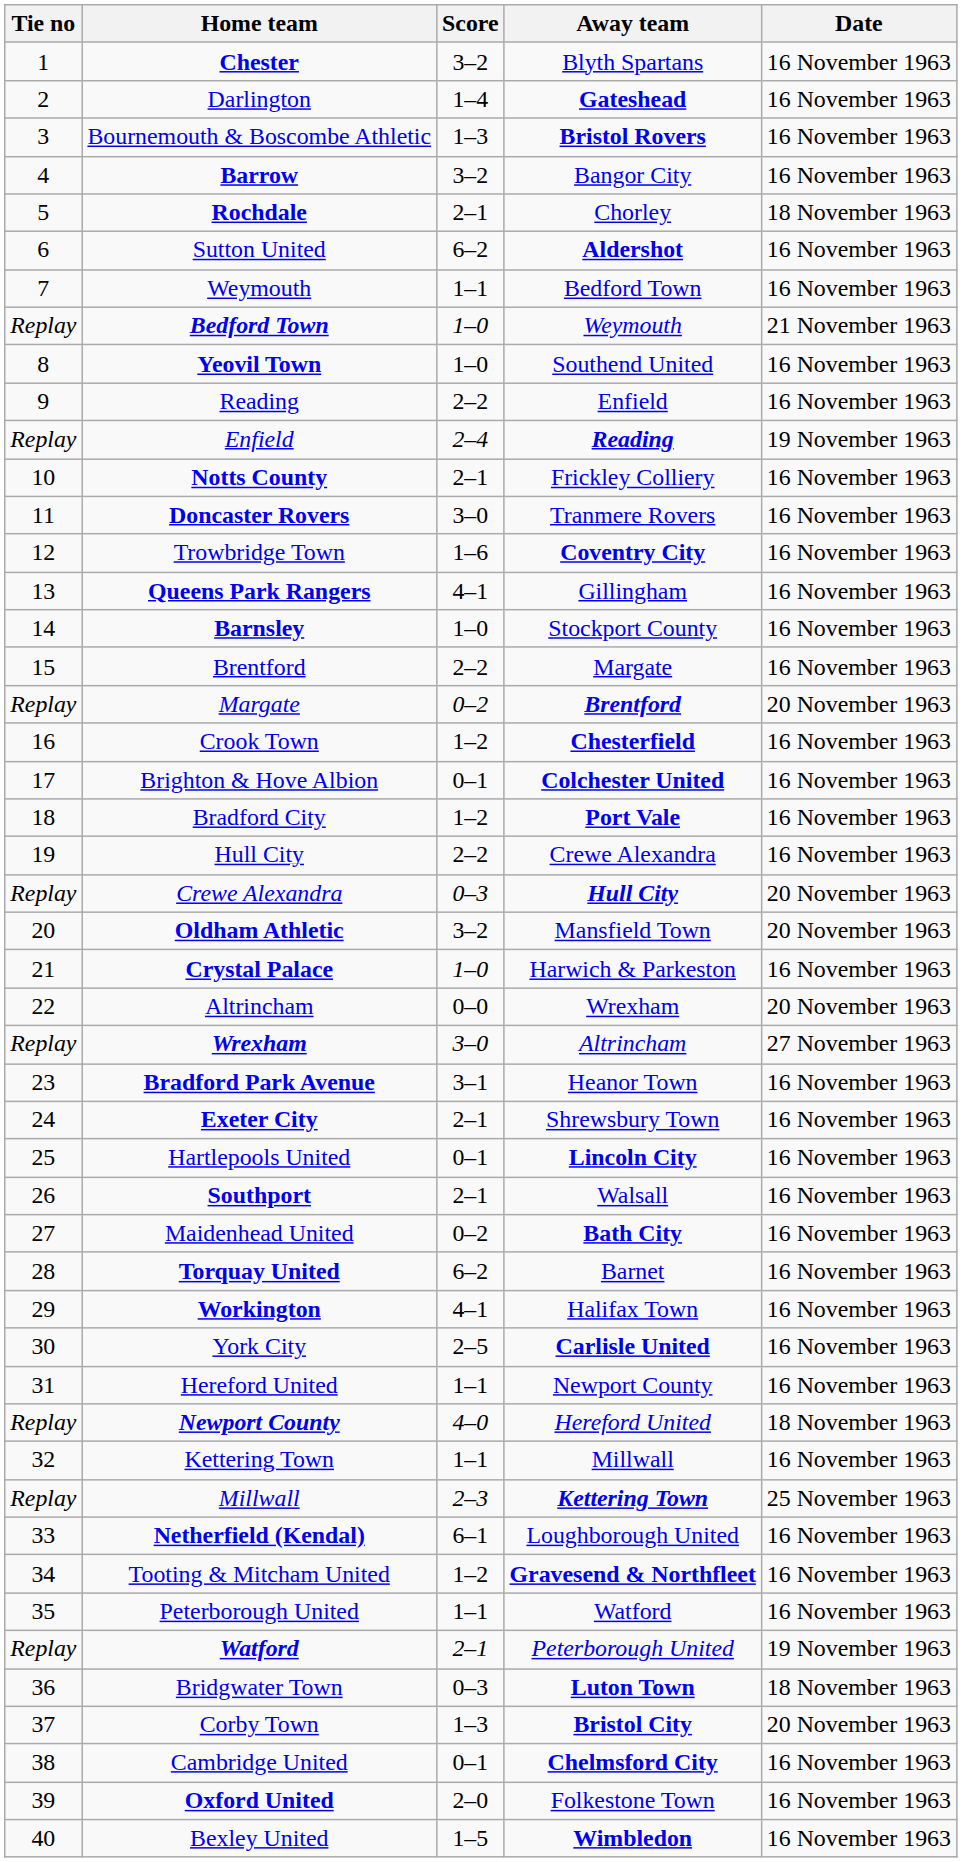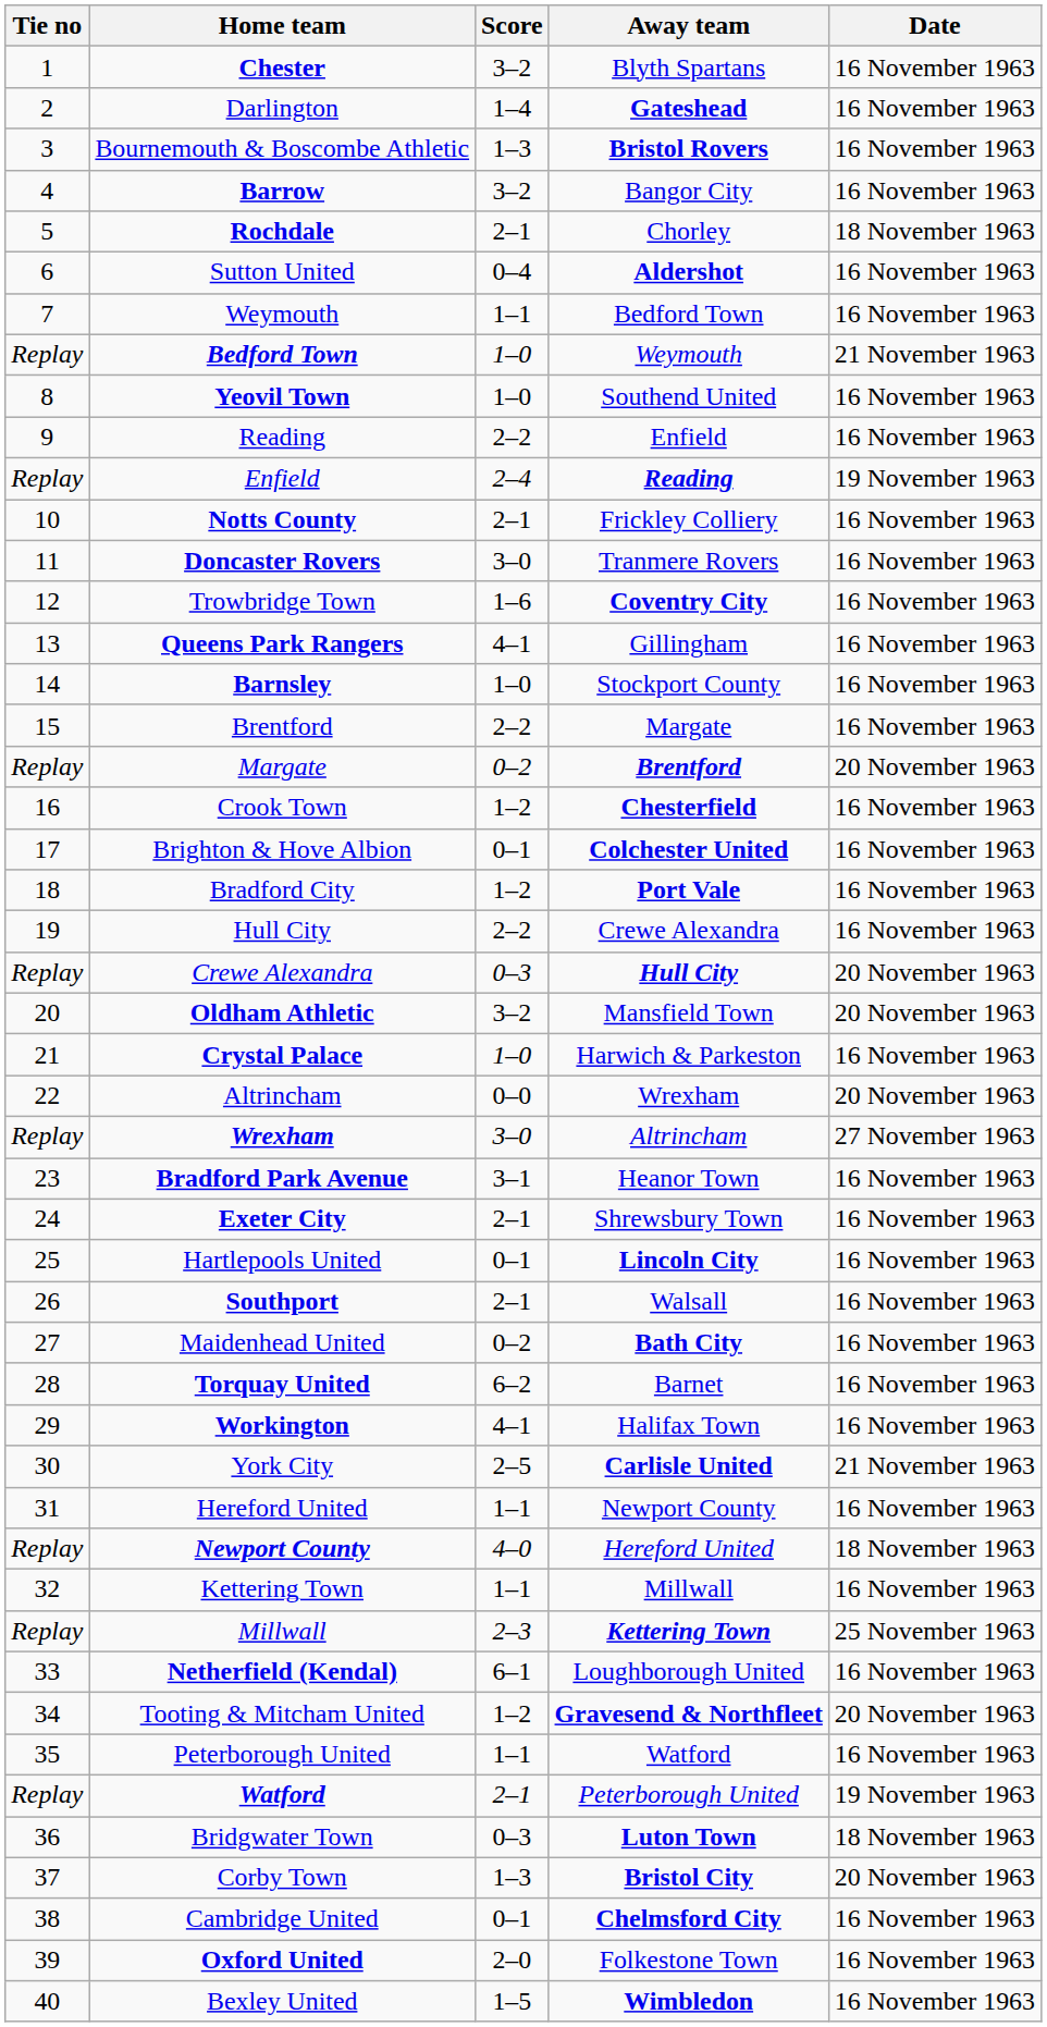Sutton United | Score: 6–2 -> 0–4
York City | Date: 16 November 1963 -> 21 November 1963
Tooting & Mitcham United | Date: 16 November 1963 -> 20 November 1963
